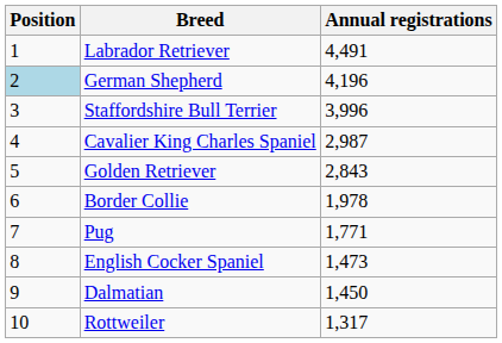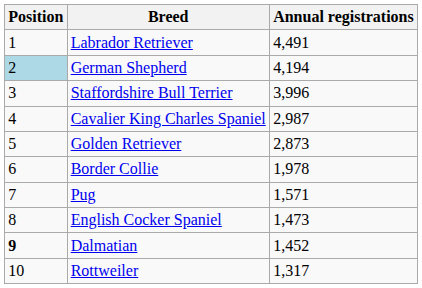German Shepherd | Annual registrations: 4,196 -> 4,194
Golden Retriever | Annual registrations: 2,843 -> 2,873
Pug | Annual registrations: 1,771 -> 1,571
Dalmatian | Position: normal -> bold
Dalmatian | Annual registrations: 1,450 -> 1,452
